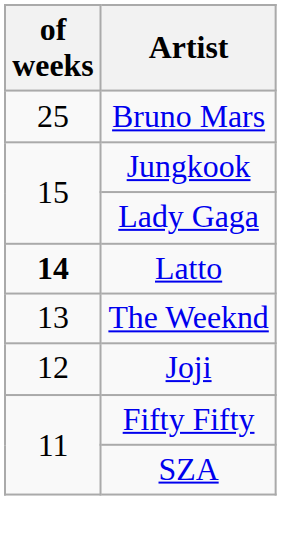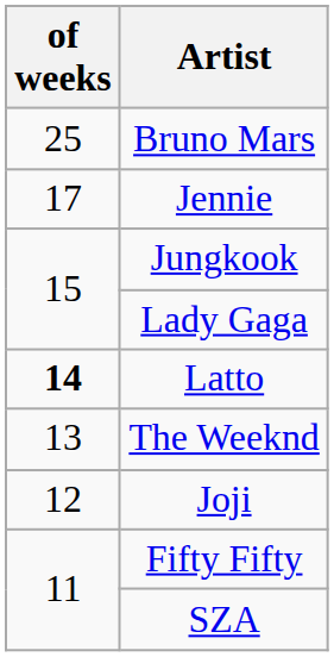+ row: 17 | Jennie
